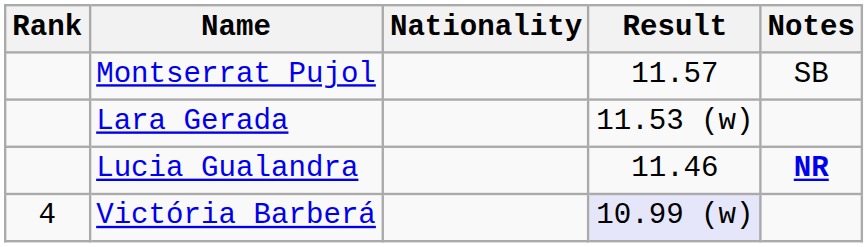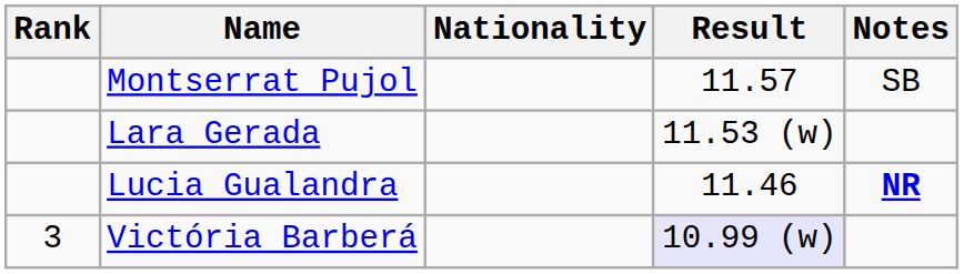Victória Barberá | Rank: 4 -> 3
